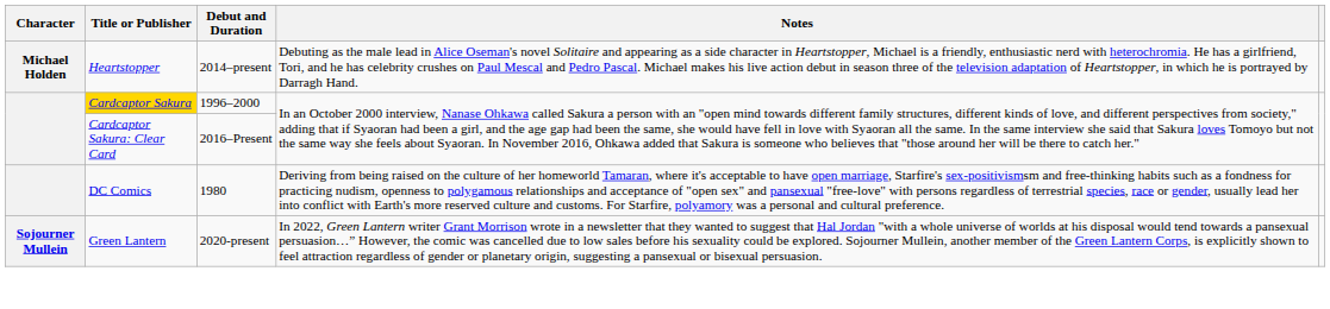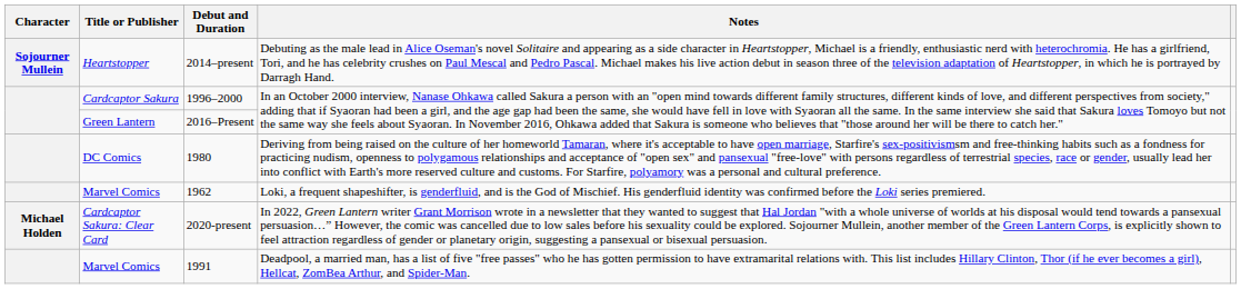2014–present | Character: Michael Holden -> Sojourner Mullein
1996–2000 | Title or Publisher: gold background -> no background
2016–Present | Title or Publisher: Cardcaptor Sakura: Clear Card -> Green Lantern
+ row: Marvel Comics | 1962 | Loki, a frequent shapeshifter, is genderfluid, and is the God of Mischief. His genderfluid identity was confirmed before the Loki series premiered.
2020-present | Character: Sojourner Mullein -> Michael Holden
2020-present | Title or Publisher: Green Lantern -> Cardcaptor Sakura: Clear Card
+ row: Marvel Comics | 1991 | Deadpool, a married man, has a list of five "free passes" who he has gotten permission to have extramarital relations with. This list includes Hillary Clinton, Thor (if he ever becomes a girl), Hellcat, ZomBea Arthur, and Spider-Man.
